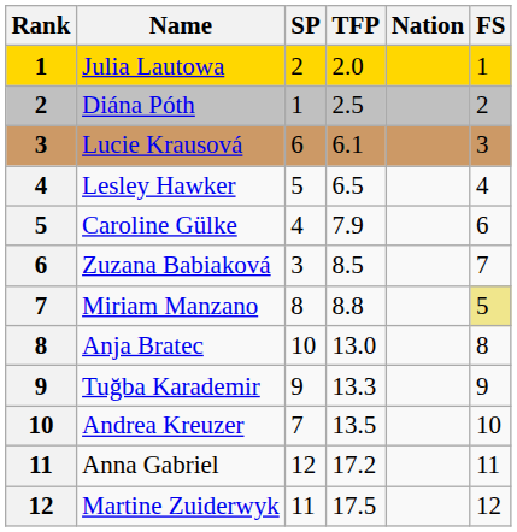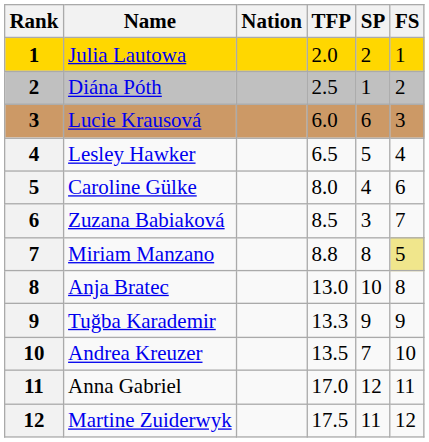columns swapped: Nation <-> SP
Lucie Krausová | TFP: 6.1 -> 6.0
Caroline Gülke | TFP: 7.9 -> 8.0
Anna Gabriel | TFP: 17.2 -> 17.0
